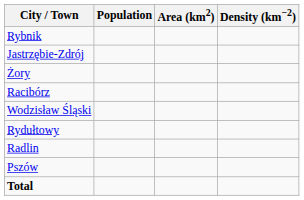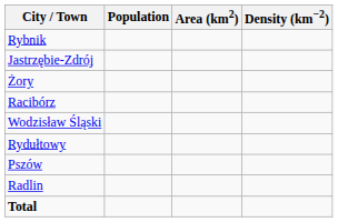rows swapped: Radlin <-> Pszów
